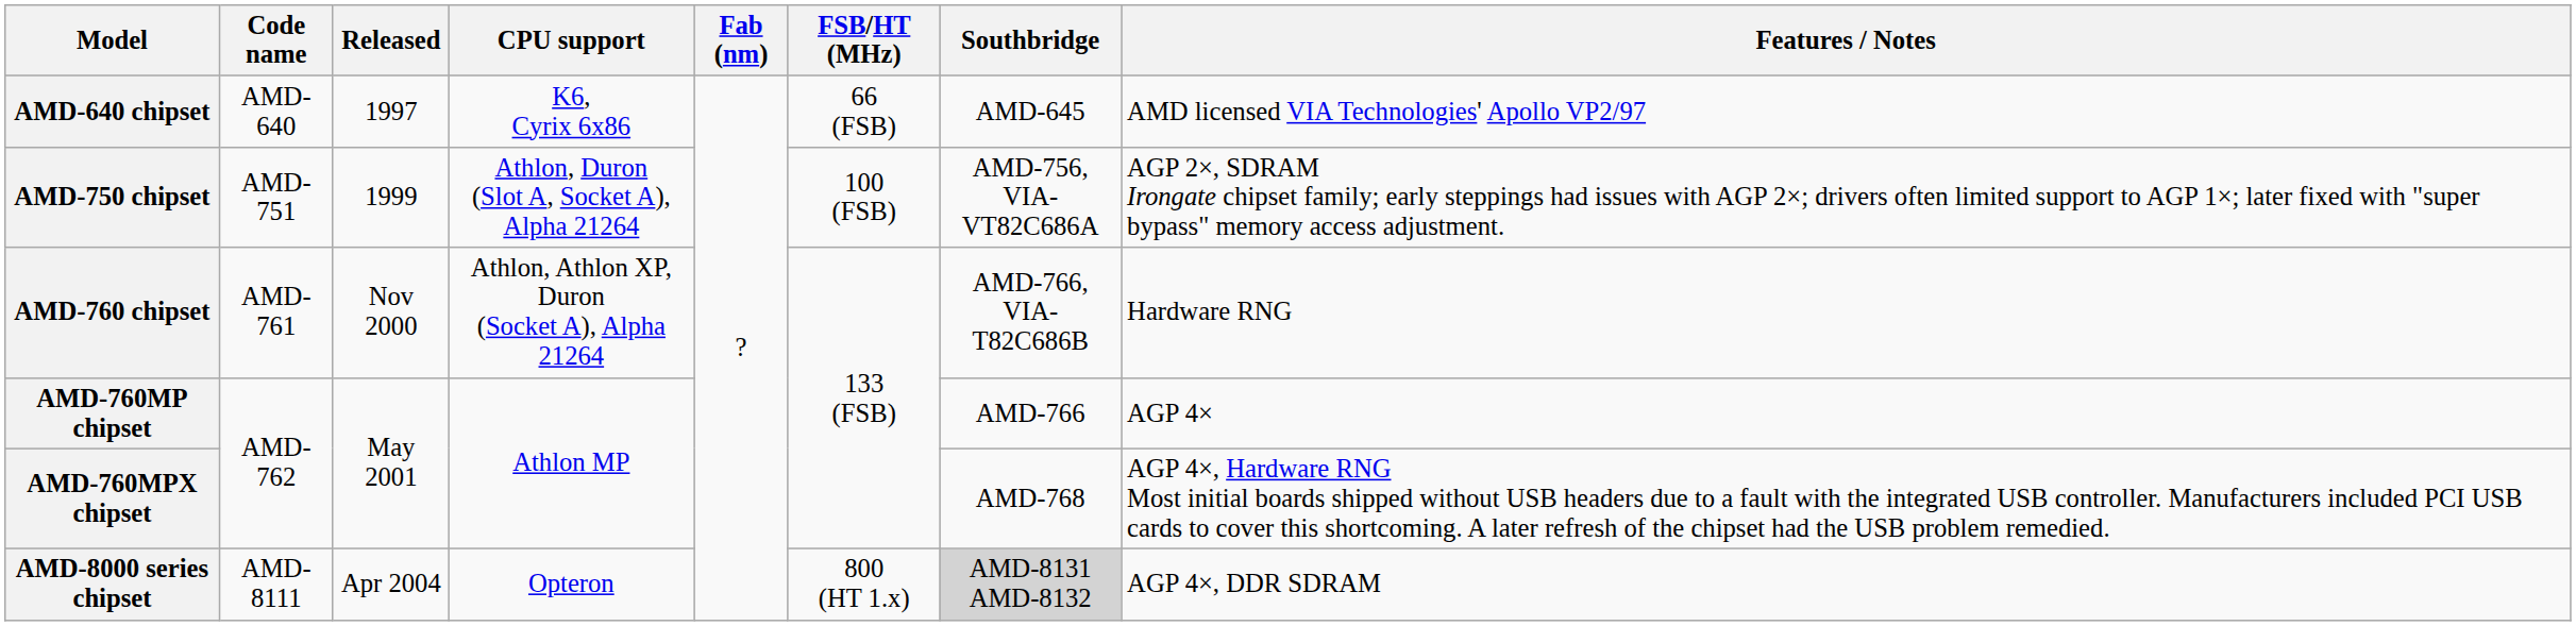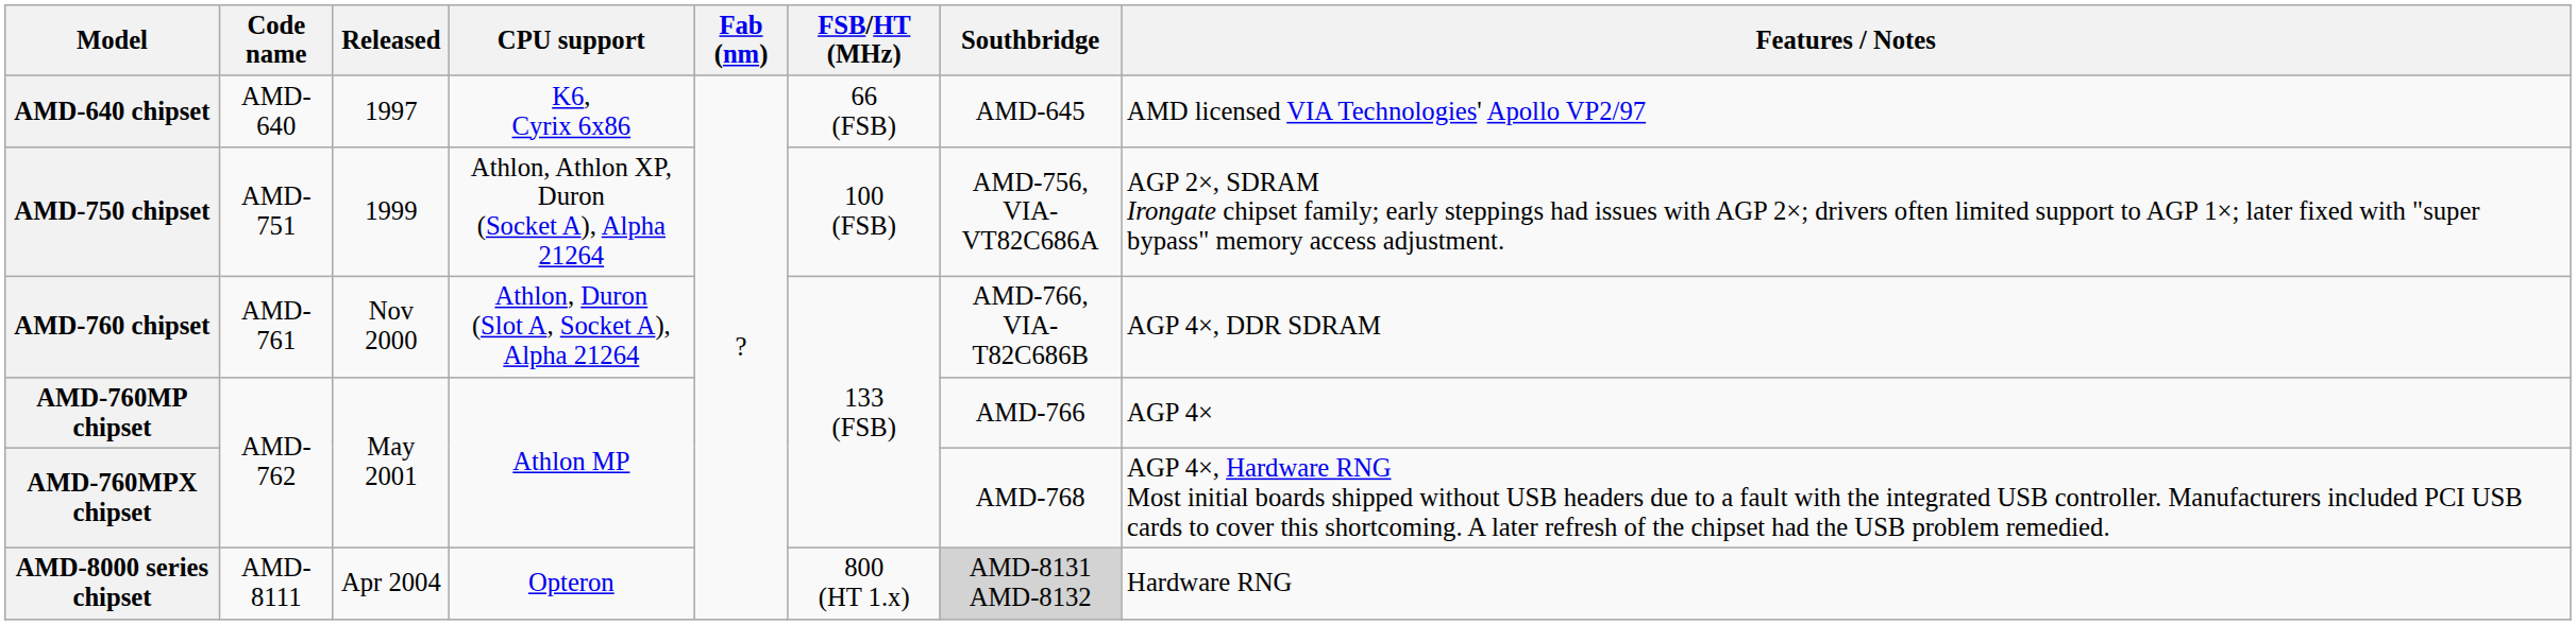AMD-750 chipset | CPU support: Athlon, Duron (Slot A, Socket A), Alpha 21264 -> Athlon, Athlon XP, Duron (Socket A), Alpha 21264
AMD-760 chipset | CPU support: Athlon, Athlon XP, Duron (Socket A), Alpha 21264 -> Athlon, Duron (Slot A, Socket A), Alpha 21264
AMD-760 chipset | Features / Notes: Hardware RNG -> AGP 4×, DDR SDRAM
AMD-8000 series chipset | Features / Notes: AGP 4×, DDR SDRAM -> Hardware RNG
